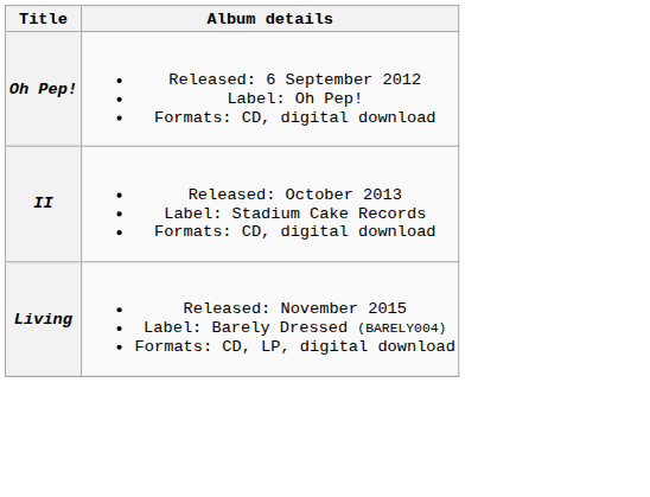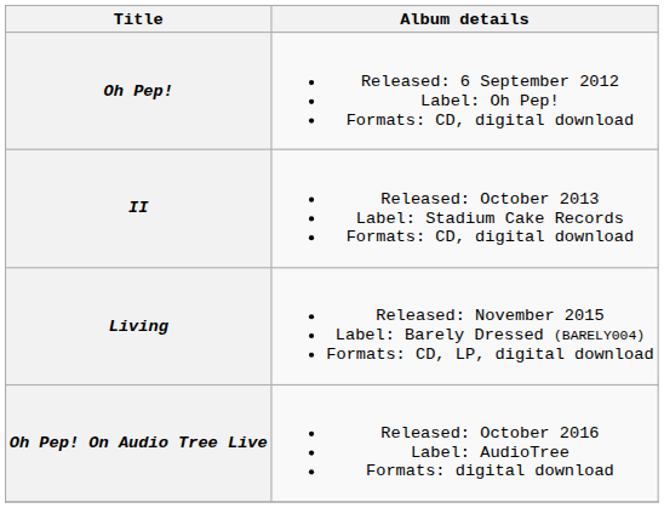+ row: Oh Pep! On Audio Tree Live | Released: October 2016 Label: AudioTree Formats: digital download
